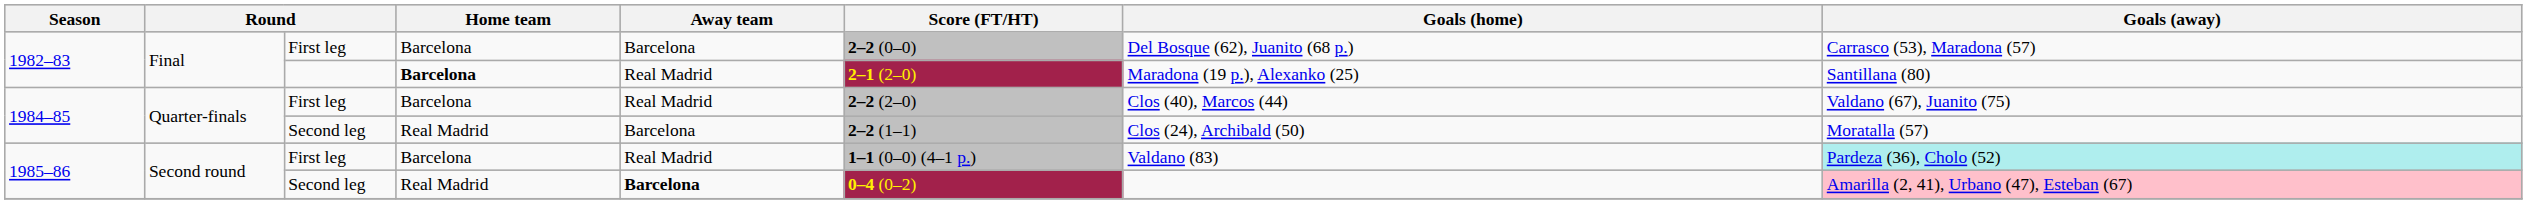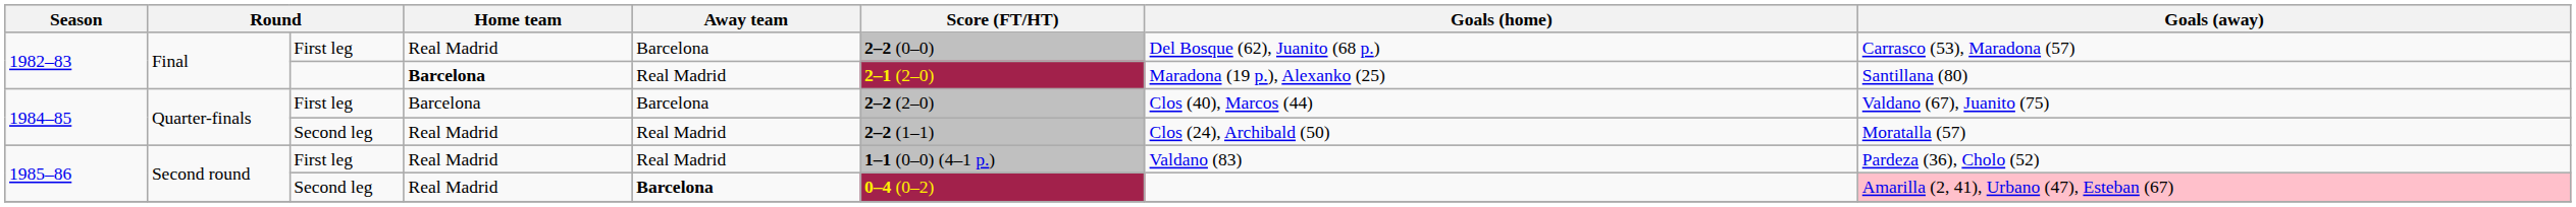1982–83 / First leg | Home team: Barcelona -> Real Madrid
1984–85 / First leg | Away team: Real Madrid -> Barcelona
1984–85 / Second leg | Away team: Barcelona -> Real Madrid
1985–86 / First leg | Home team: Barcelona -> Real Madrid
1985–86 / First leg | Goals (away): paleturquoise background -> no background
